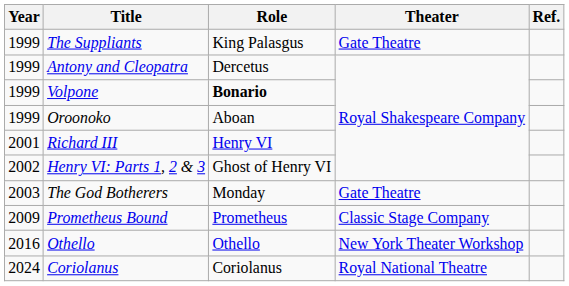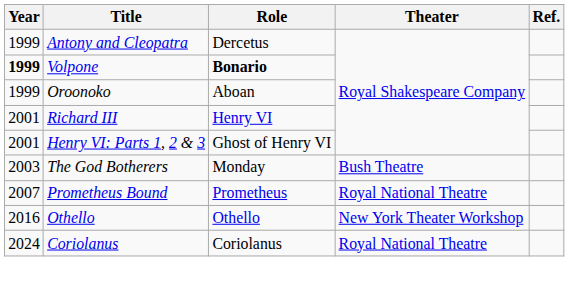- row: 1999 | The Suppliants | King Palasgus | Gate Theatre
Volpone | Year: normal -> bold
Henry VI: Parts 1, 2 & 3 | Year: 2002 -> 2001
The God Botherers | Theater: Gate Theatre -> Bush Theatre
Prometheus Bound | Year: 2009 -> 2007
Prometheus Bound | Theater: Classic Stage Company -> Royal National Theatre
